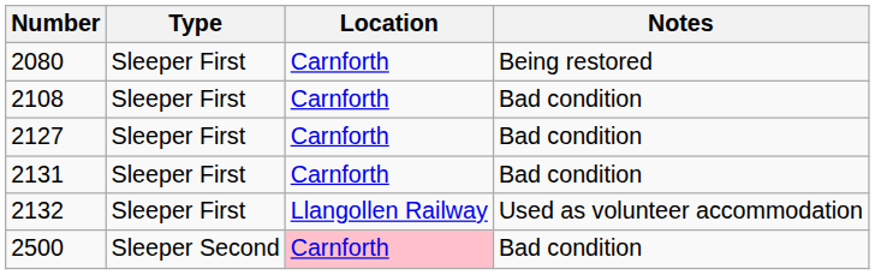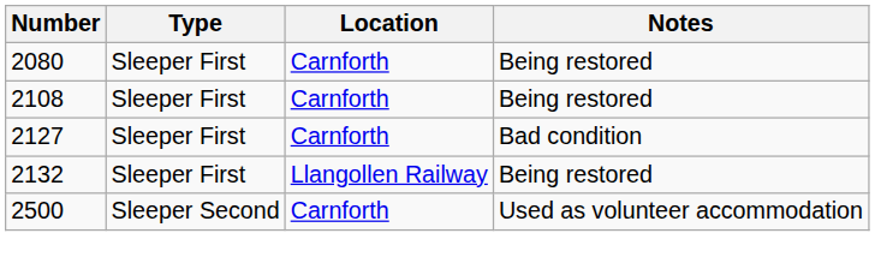2108 | Notes: Bad condition -> Being restored
- row: 2131 | Sleeper First | Carnforth | Bad condition
2132 | Notes: Used as volunteer accommodation -> Being restored
2500 | Location: pink background -> no background
2500 | Notes: Bad condition -> Used as volunteer accommodation
